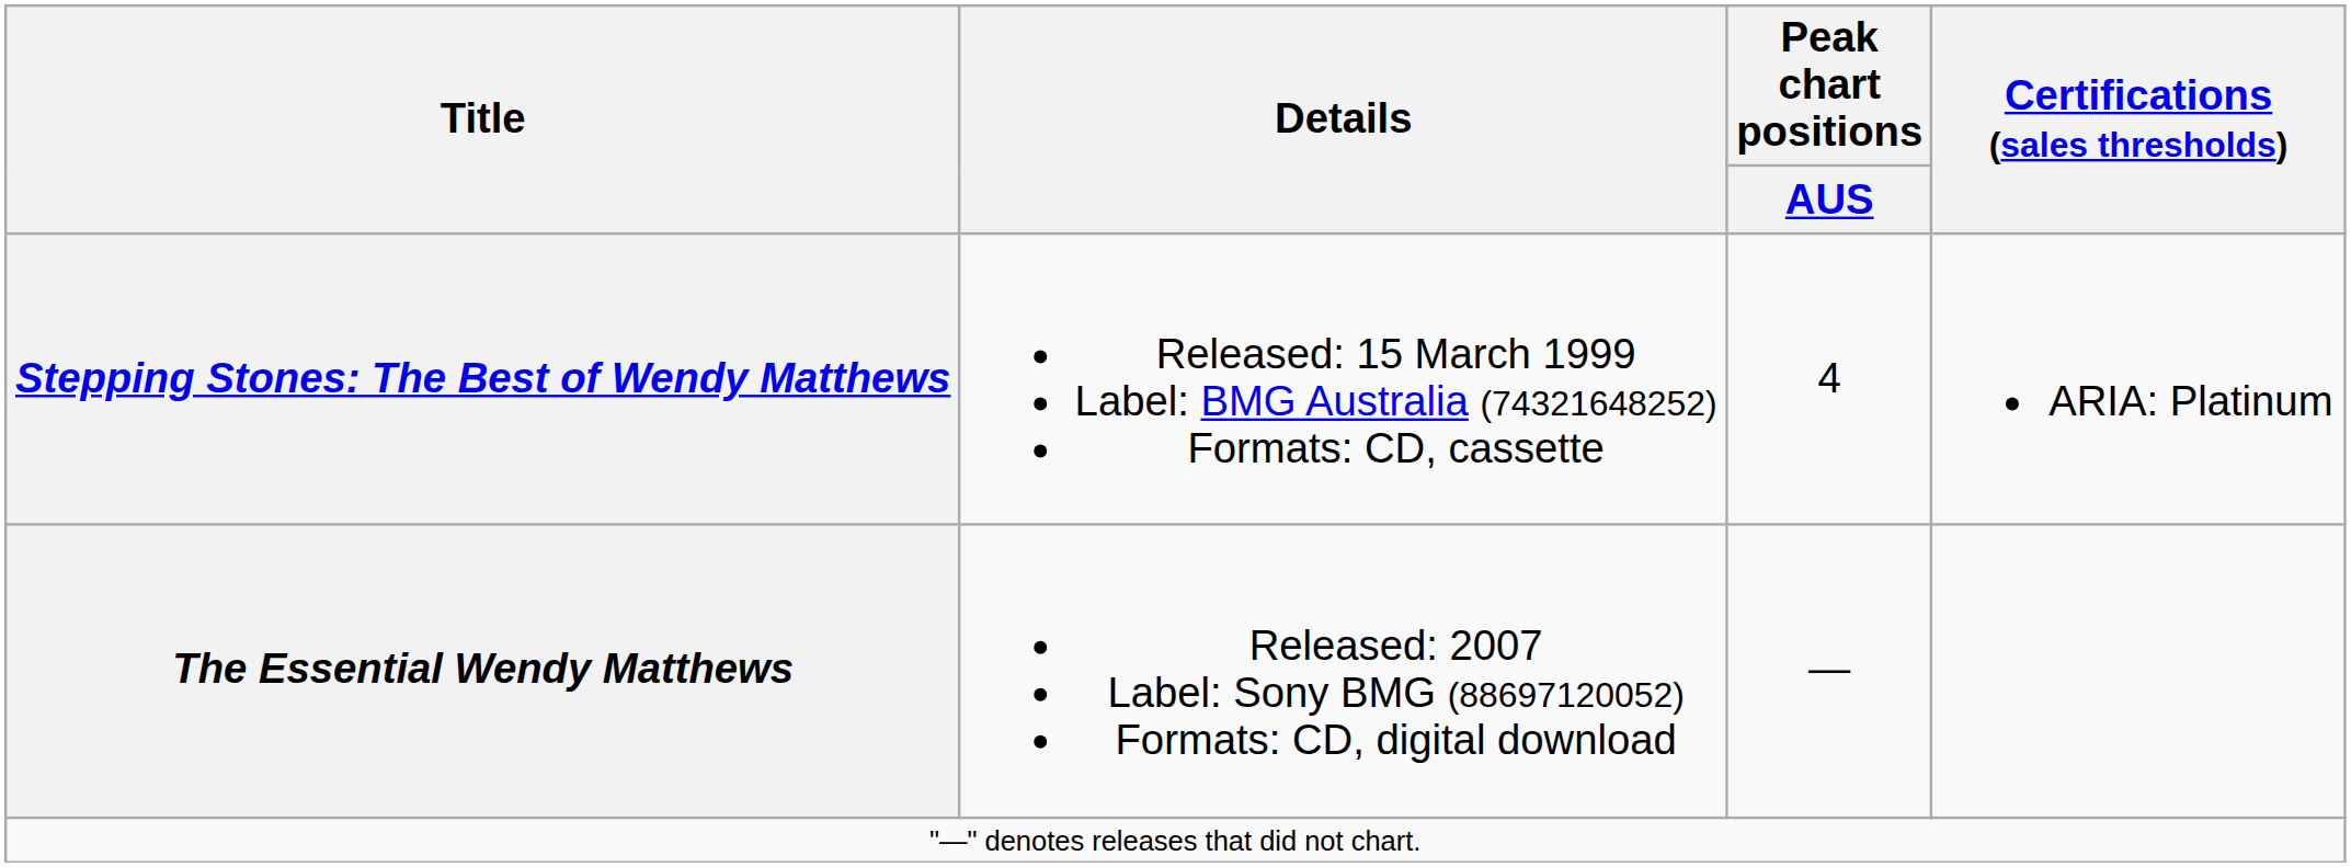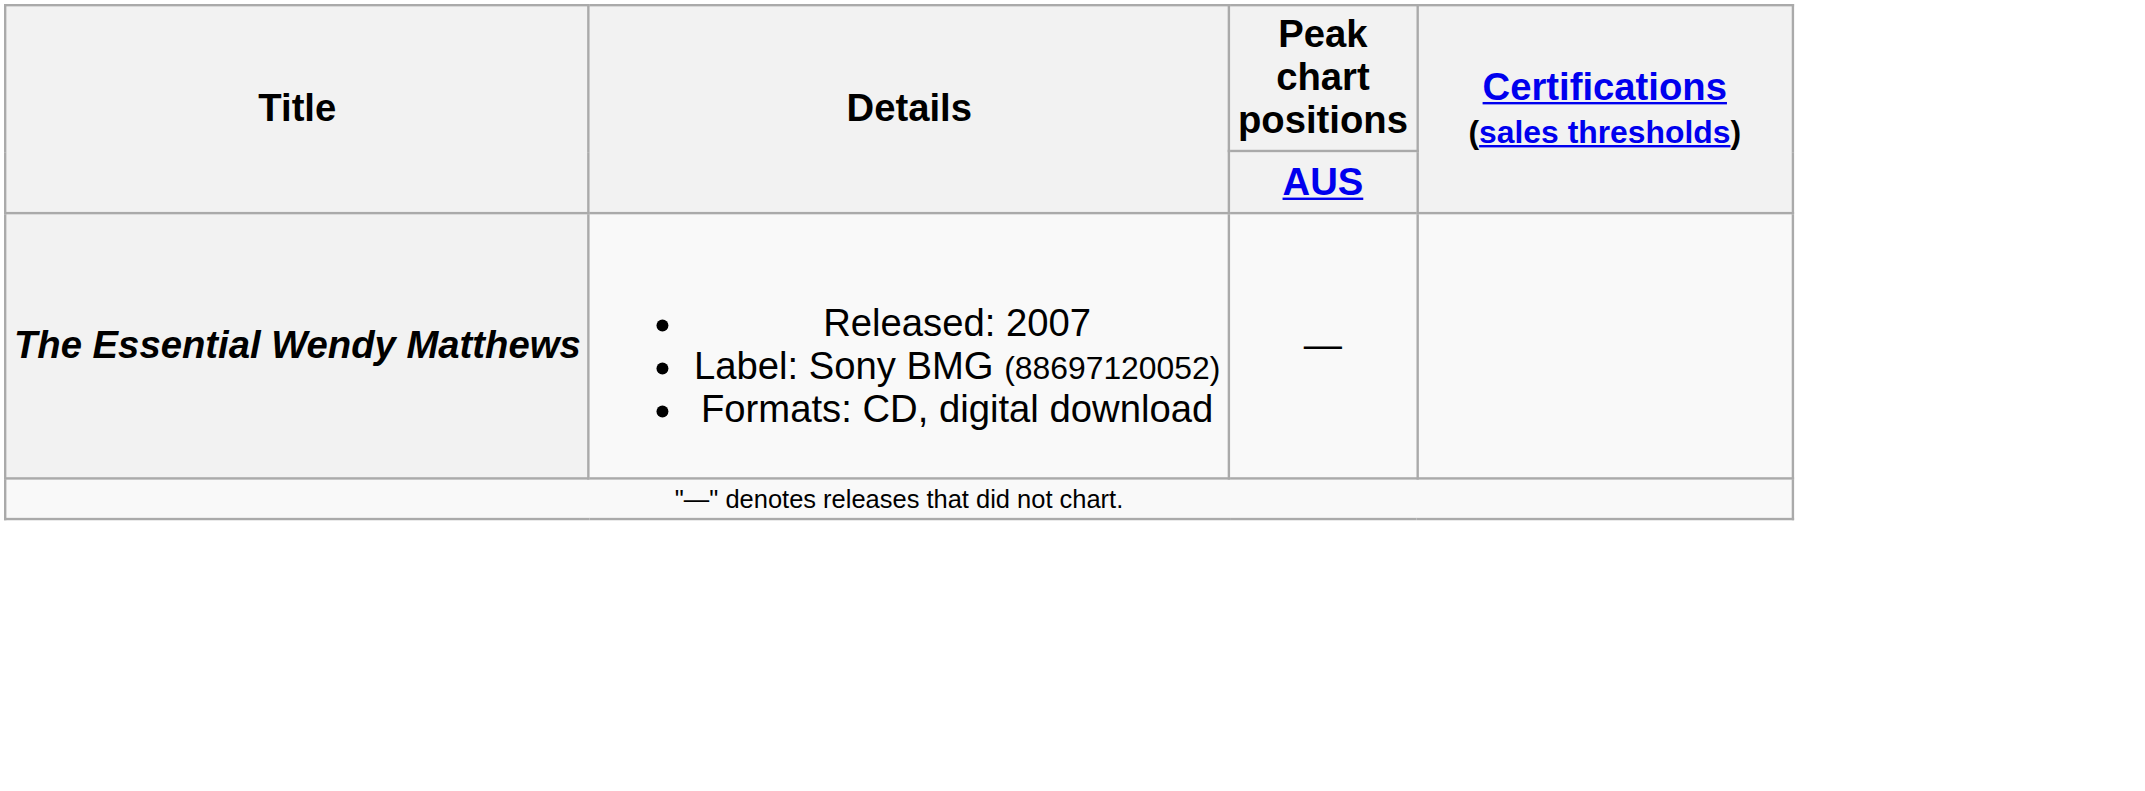- row: Stepping Stones: The Best of Wendy Matthews | Released: 15 March 1999 Label: BMG Australia (74321648252) Formats: CD, cassette | 4 | ARIA: Platinum
